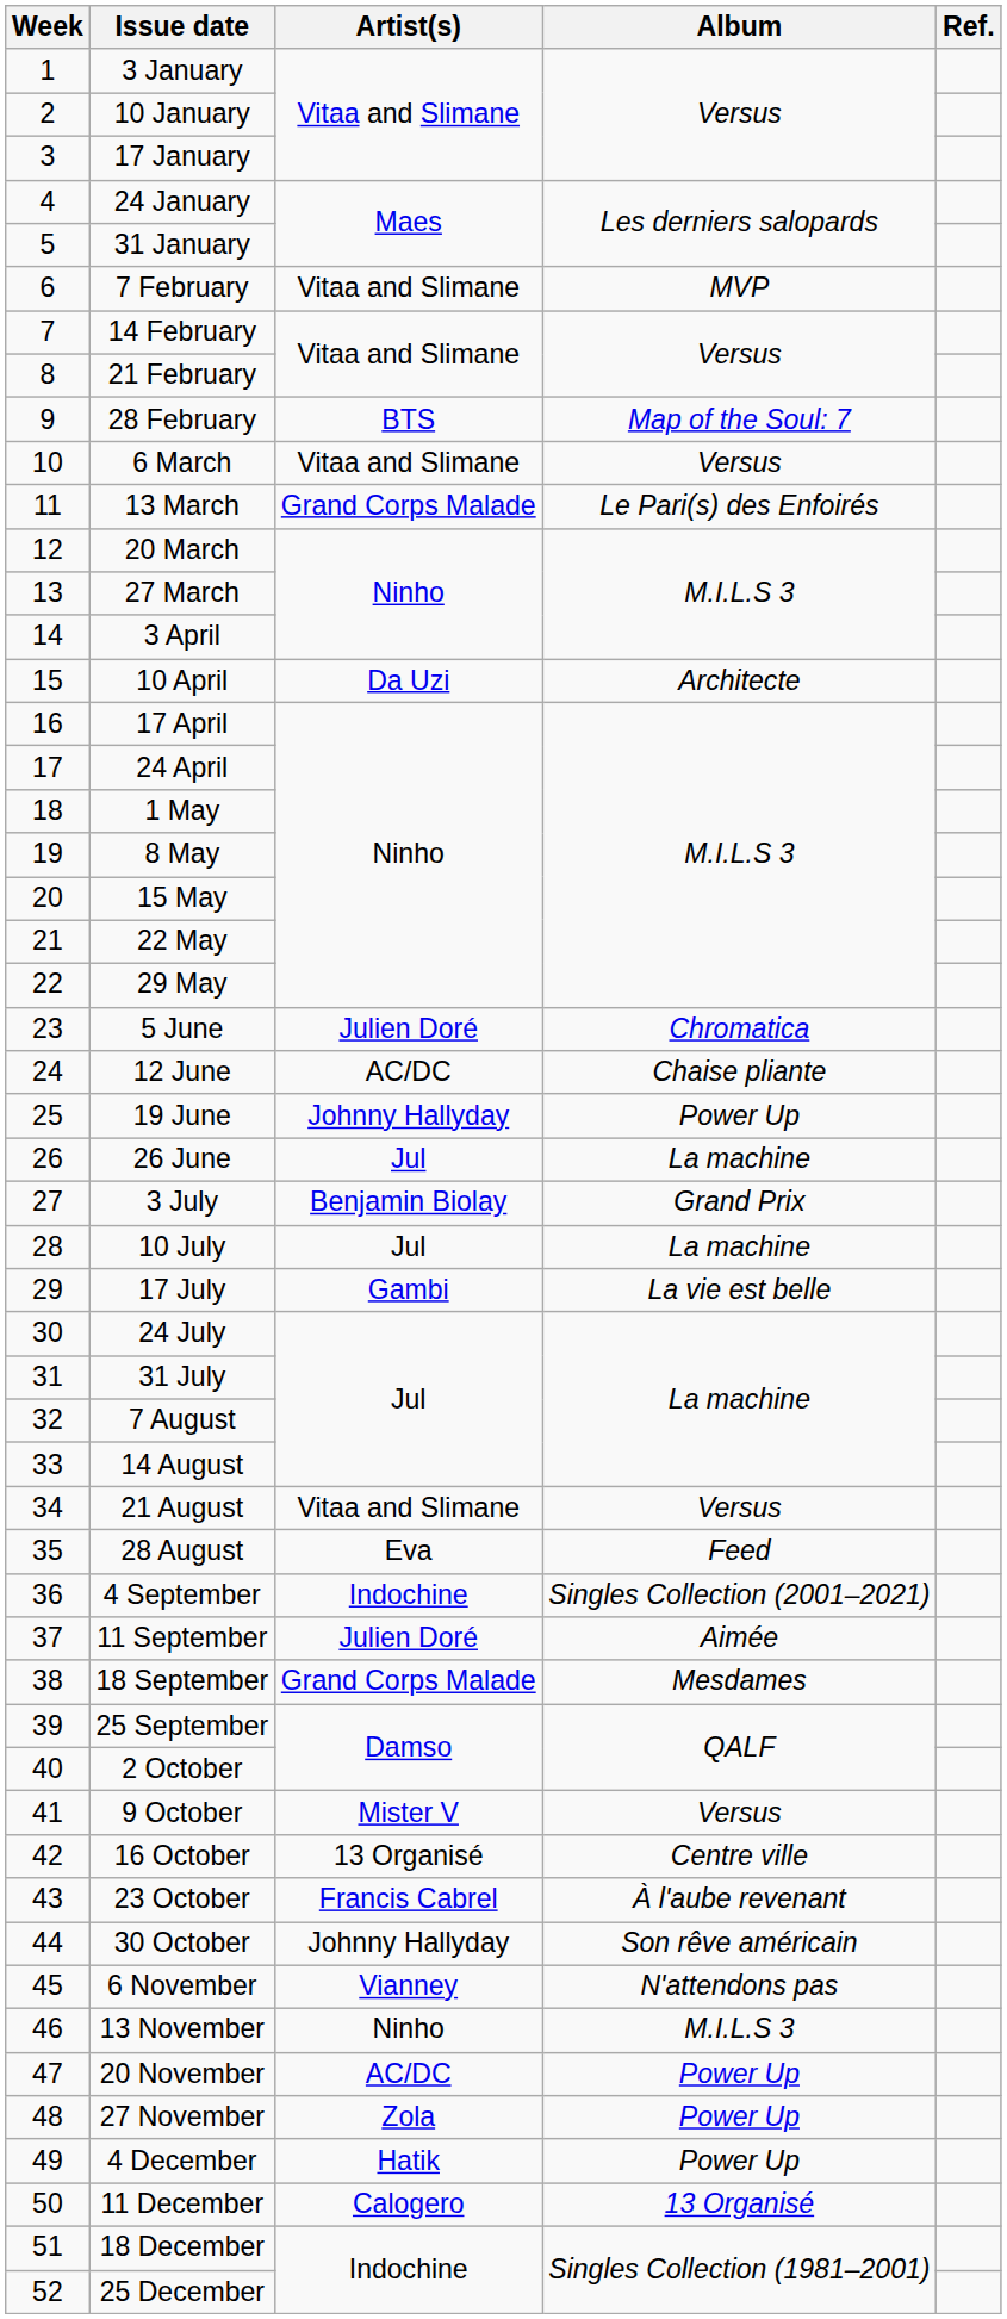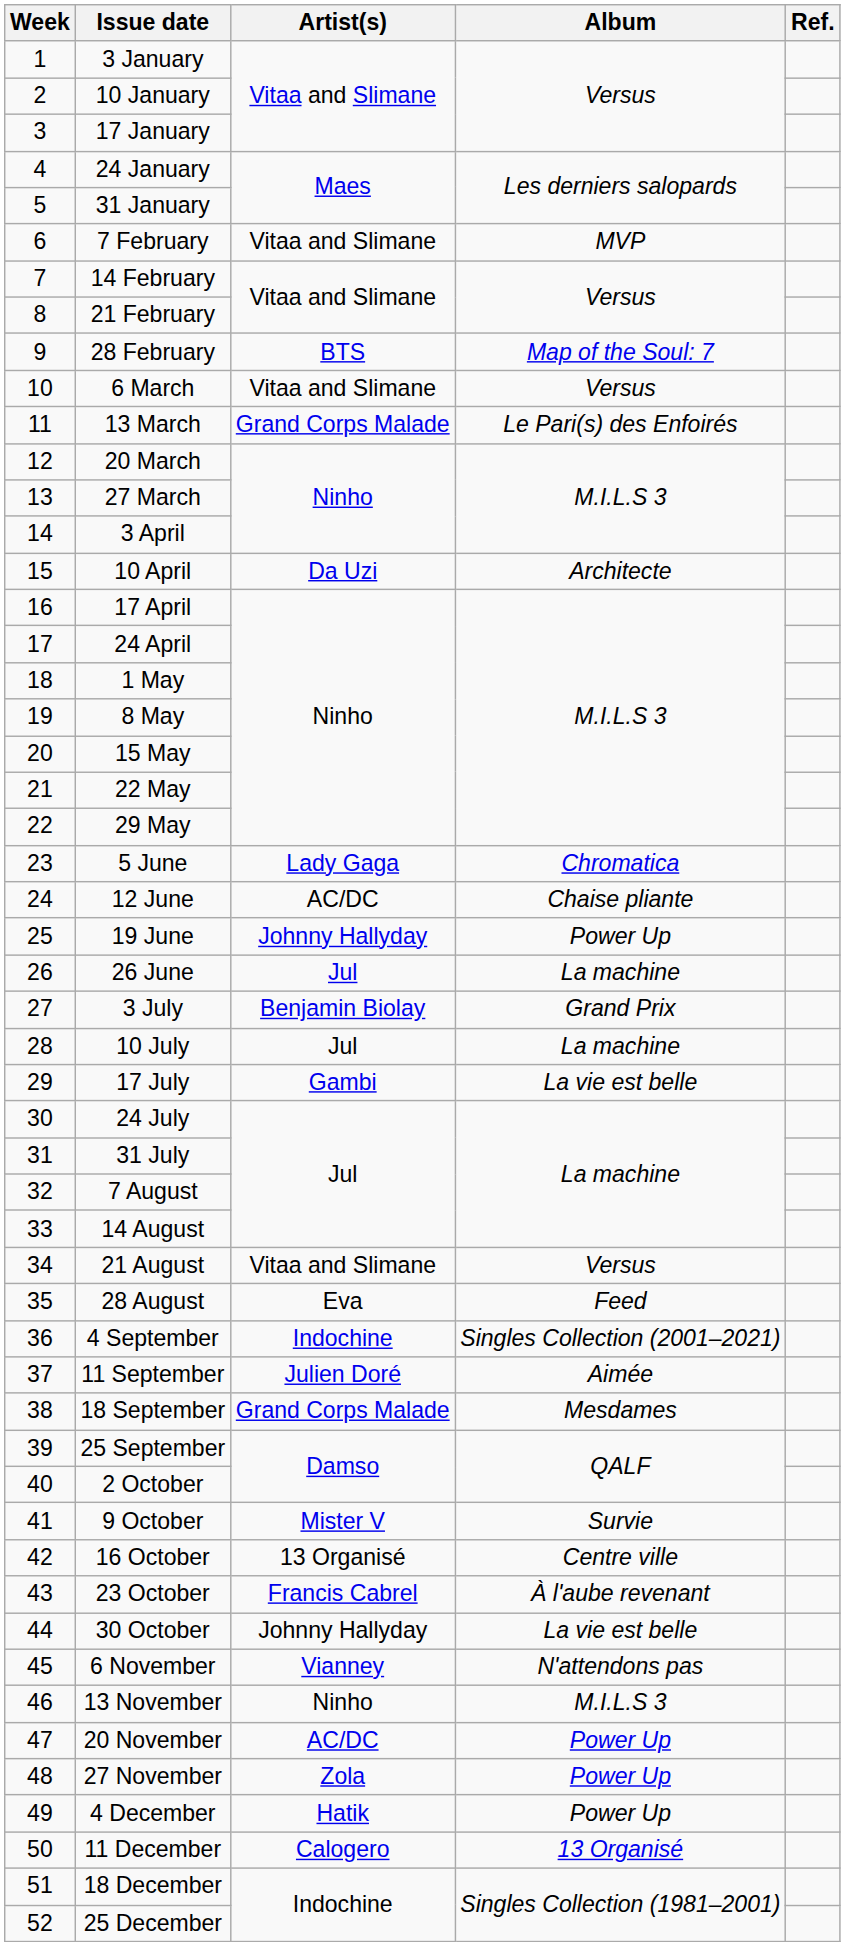5 June | Artist(s): Julien Doré -> Lady Gaga
9 October | Album: Versus -> Survie
30 October | Album: Son rêve américain -> La vie est belle
